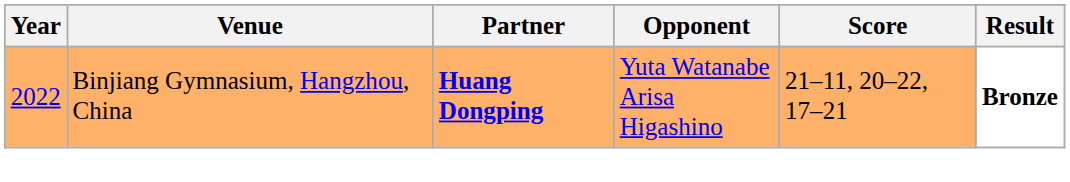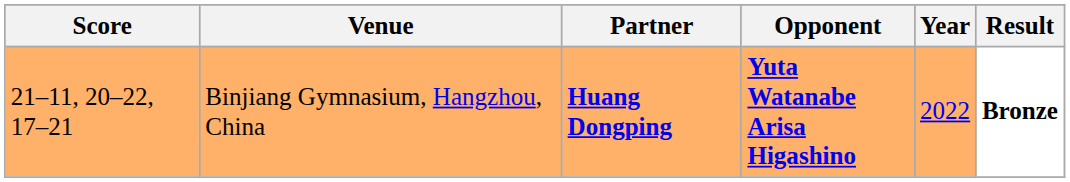columns swapped: Year <-> Score
Binjiang Gymnasium, Hangzhou, China | Opponent: normal -> bold
